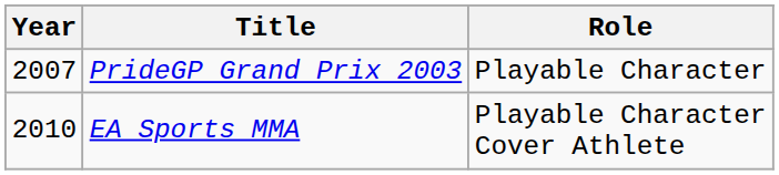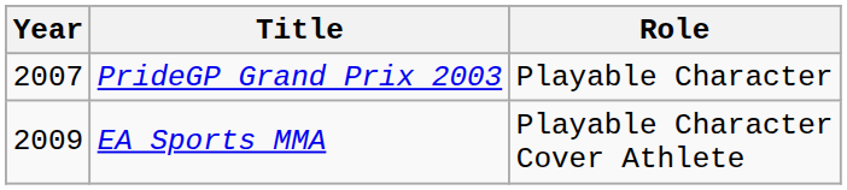EA Sports MMA | Year: 2010 -> 2009
